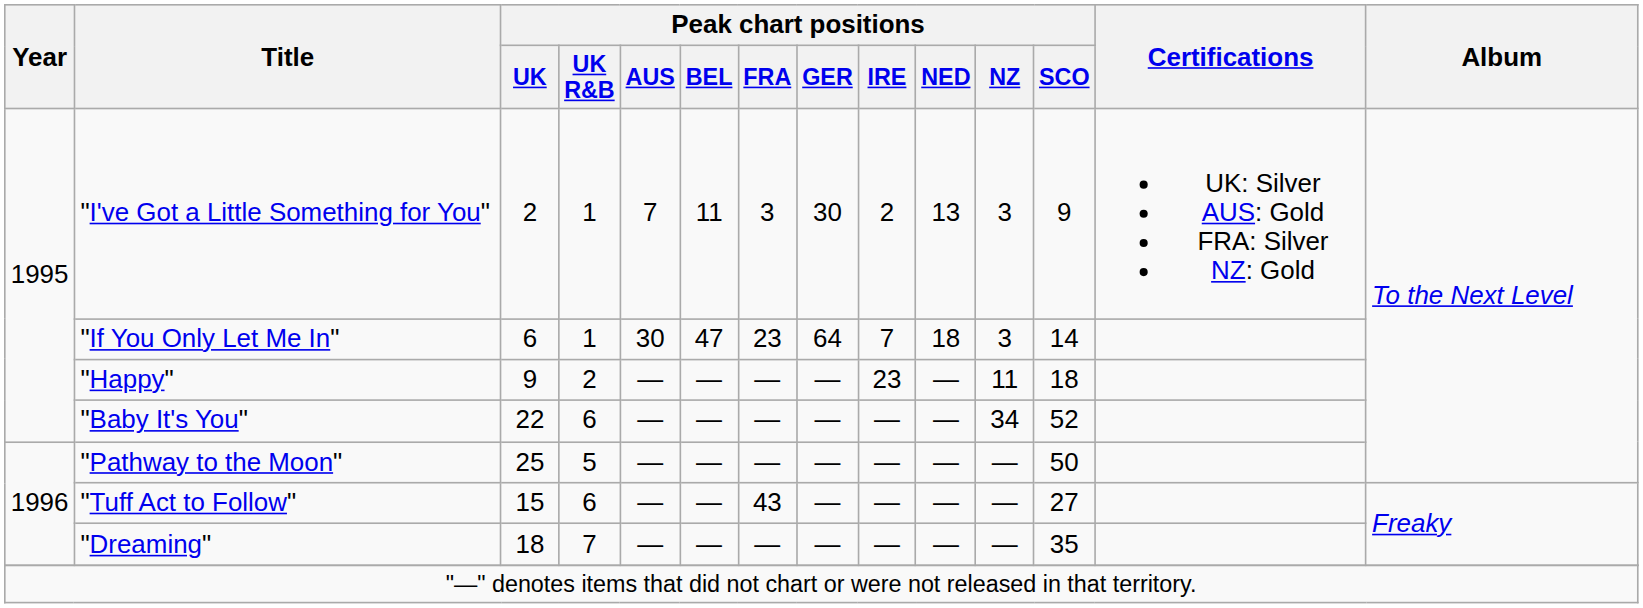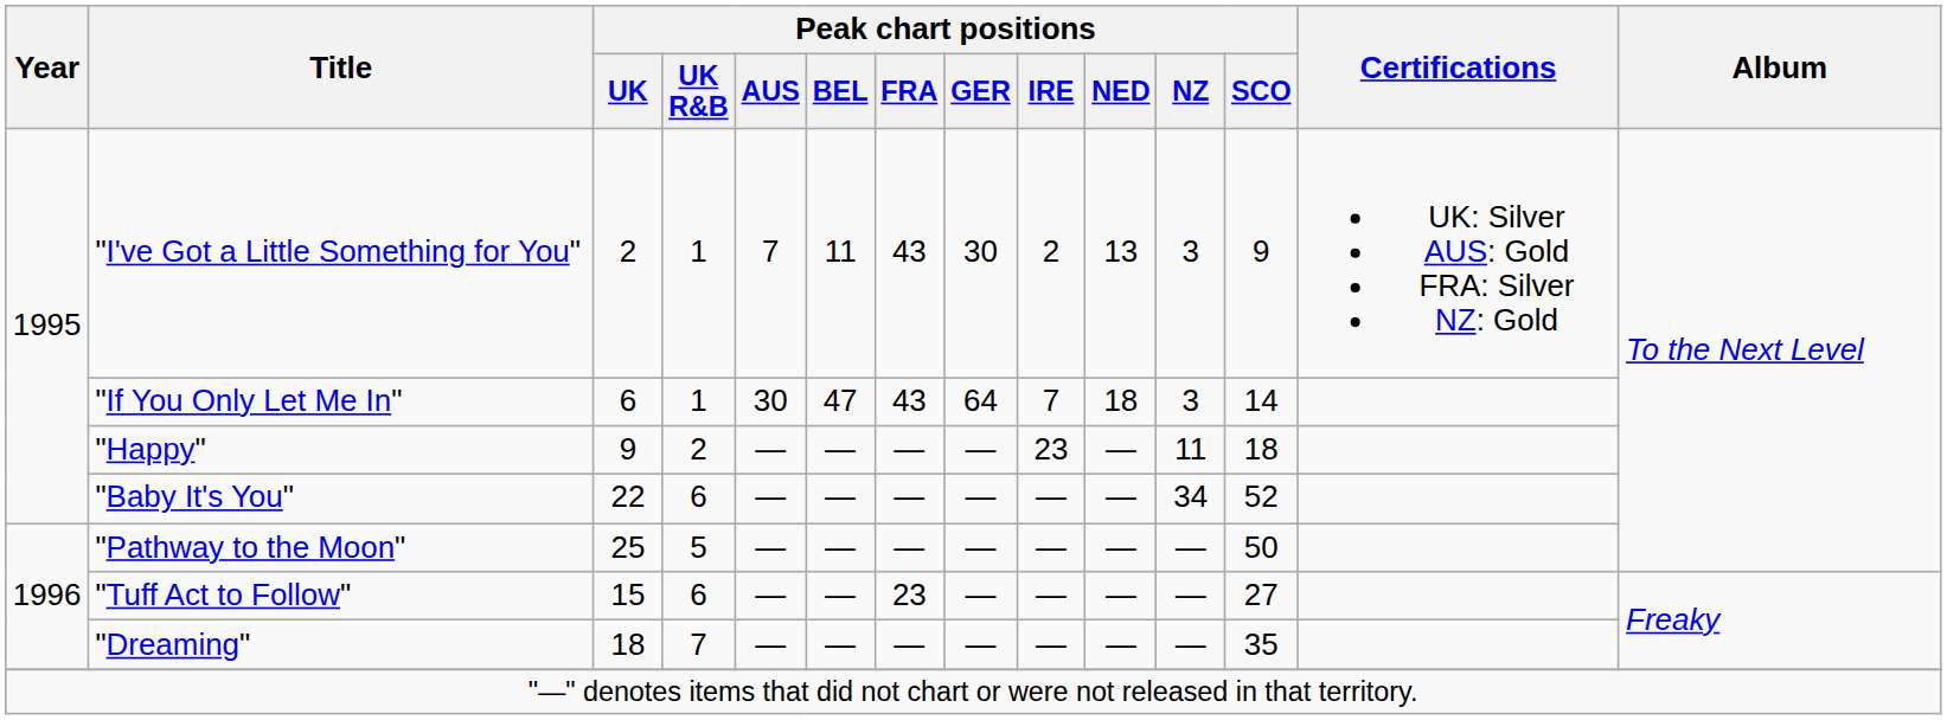"I've Got a Little Something for You" | Peak chart positions / FRA: 3 -> 43
"If You Only Let Me In" | Peak chart positions / FRA: 23 -> 43
"Tuff Act to Follow" | Peak chart positions / FRA: 43 -> 23
